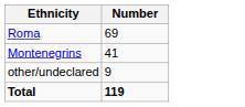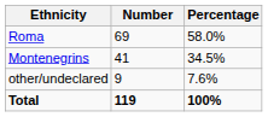+ column: Percentage | 58.0% | 34.5% | 7.6% | 100%
